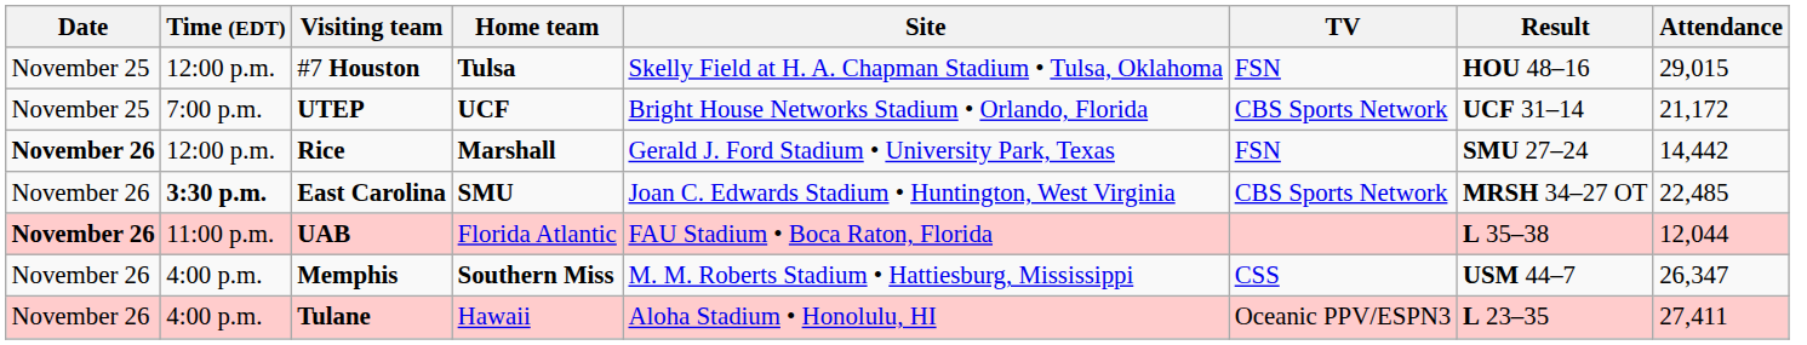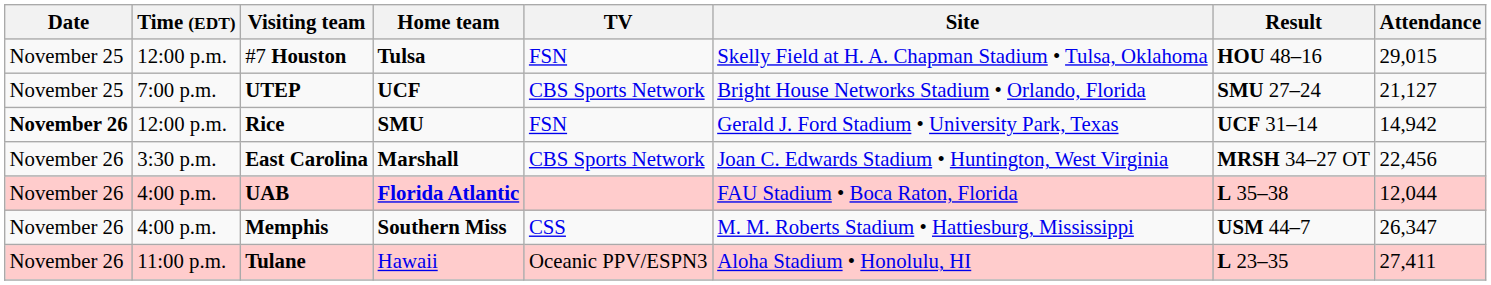columns swapped: Site <-> TV
UTEP | Result: UCF 31–14 -> SMU 27–24
UTEP | Attendance: 21,172 -> 21,127
Rice | Home team: Marshall -> SMU
Rice | Result: SMU 27–24 -> UCF 31–14
Rice | Attendance: 14,442 -> 14,942
East Carolina | Time (EDT): bold -> normal
East Carolina | Home team: SMU -> Marshall
East Carolina | Attendance: 22,485 -> 22,456
UAB | Date: bold -> normal
UAB | Time (EDT): 11:00 p.m. -> 4:00 p.m.
UAB | Home team: normal -> bold
Tulane | Time (EDT): 4:00 p.m. -> 11:00 p.m.
